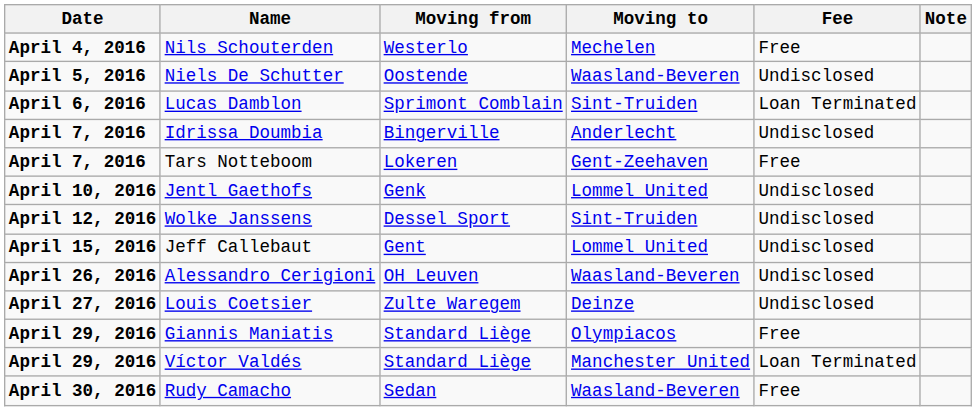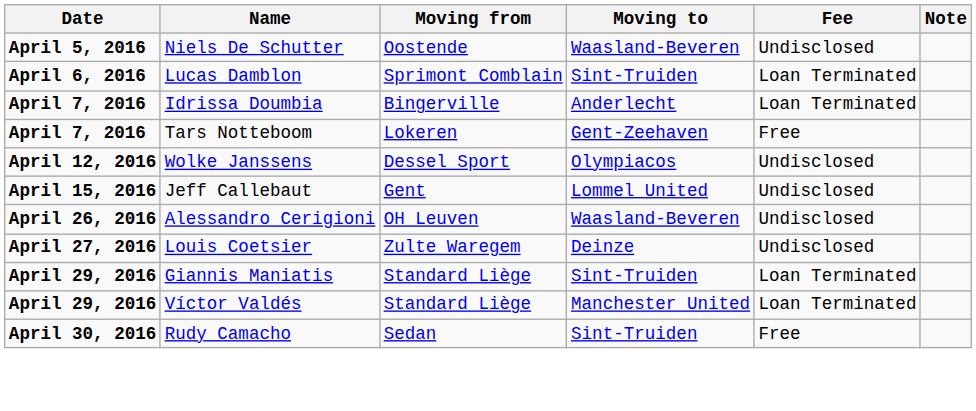- row: April 4, 2016 | Nils Schouterden | Westerlo | Mechelen | Free
Idrissa Doumbia | Fee: Undisclosed -> Loan Terminated
- row: April 10, 2016 | Jentl Gaethofs | Genk | Lommel United | Undisclosed
Wolke Janssens | Moving to: Sint-Truiden -> Olympiacos
Giannis Maniatis | Moving to: Olympiacos -> Sint-Truiden
Giannis Maniatis | Fee: Free -> Loan Terminated
Rudy Camacho | Moving to: Waasland-Beveren -> Sint-Truiden
